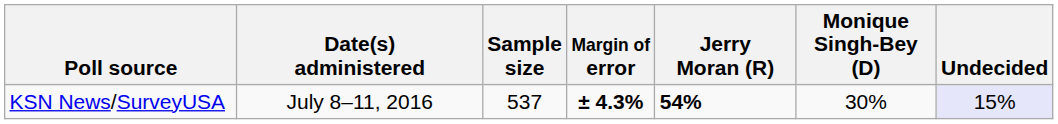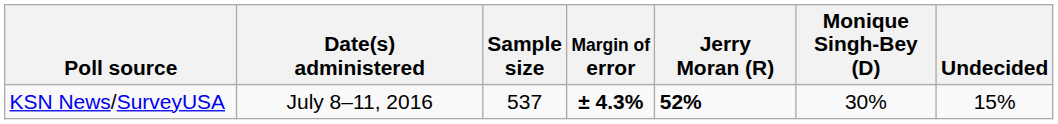KSN News/SurveyUSA | Jerry Moran (R): 54% -> 52%
KSN News/SurveyUSA | Undecided: lavender background -> no background
